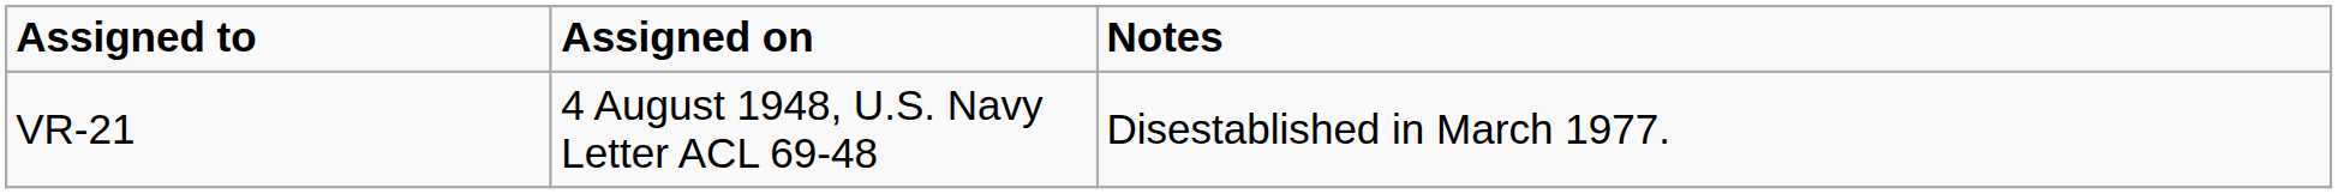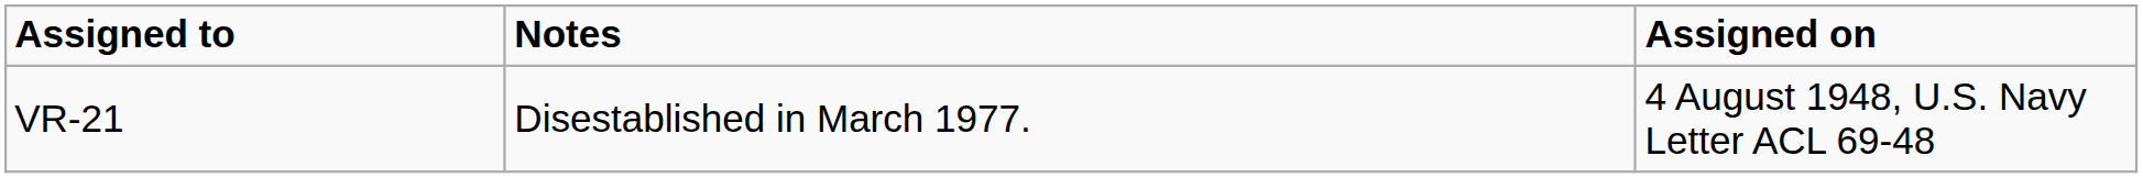columns swapped: Assigned on <-> Notes
